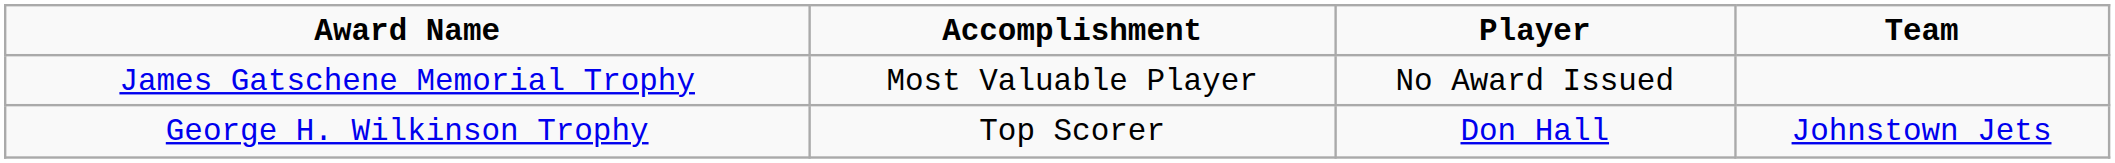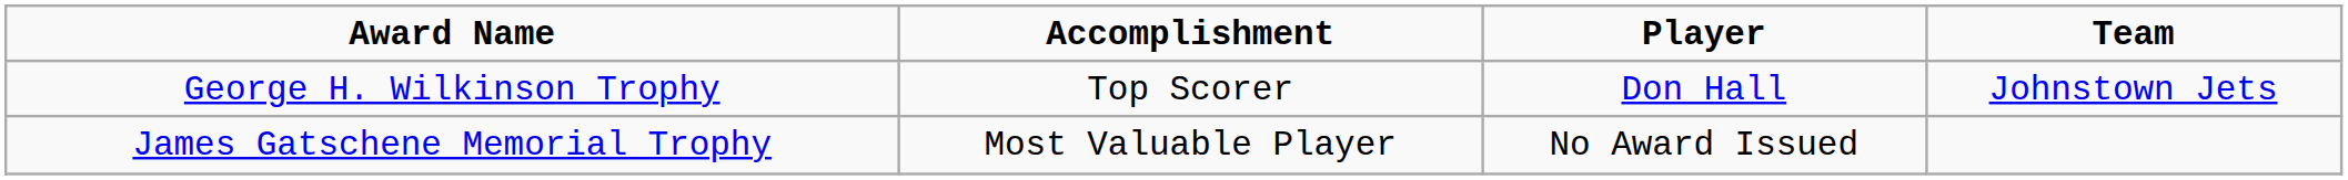rows swapped: James Gatschene Memorial Trophy <-> George H. Wilkinson Trophy
